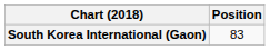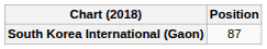South Korea International (Gaon) | Position: 83 -> 87
